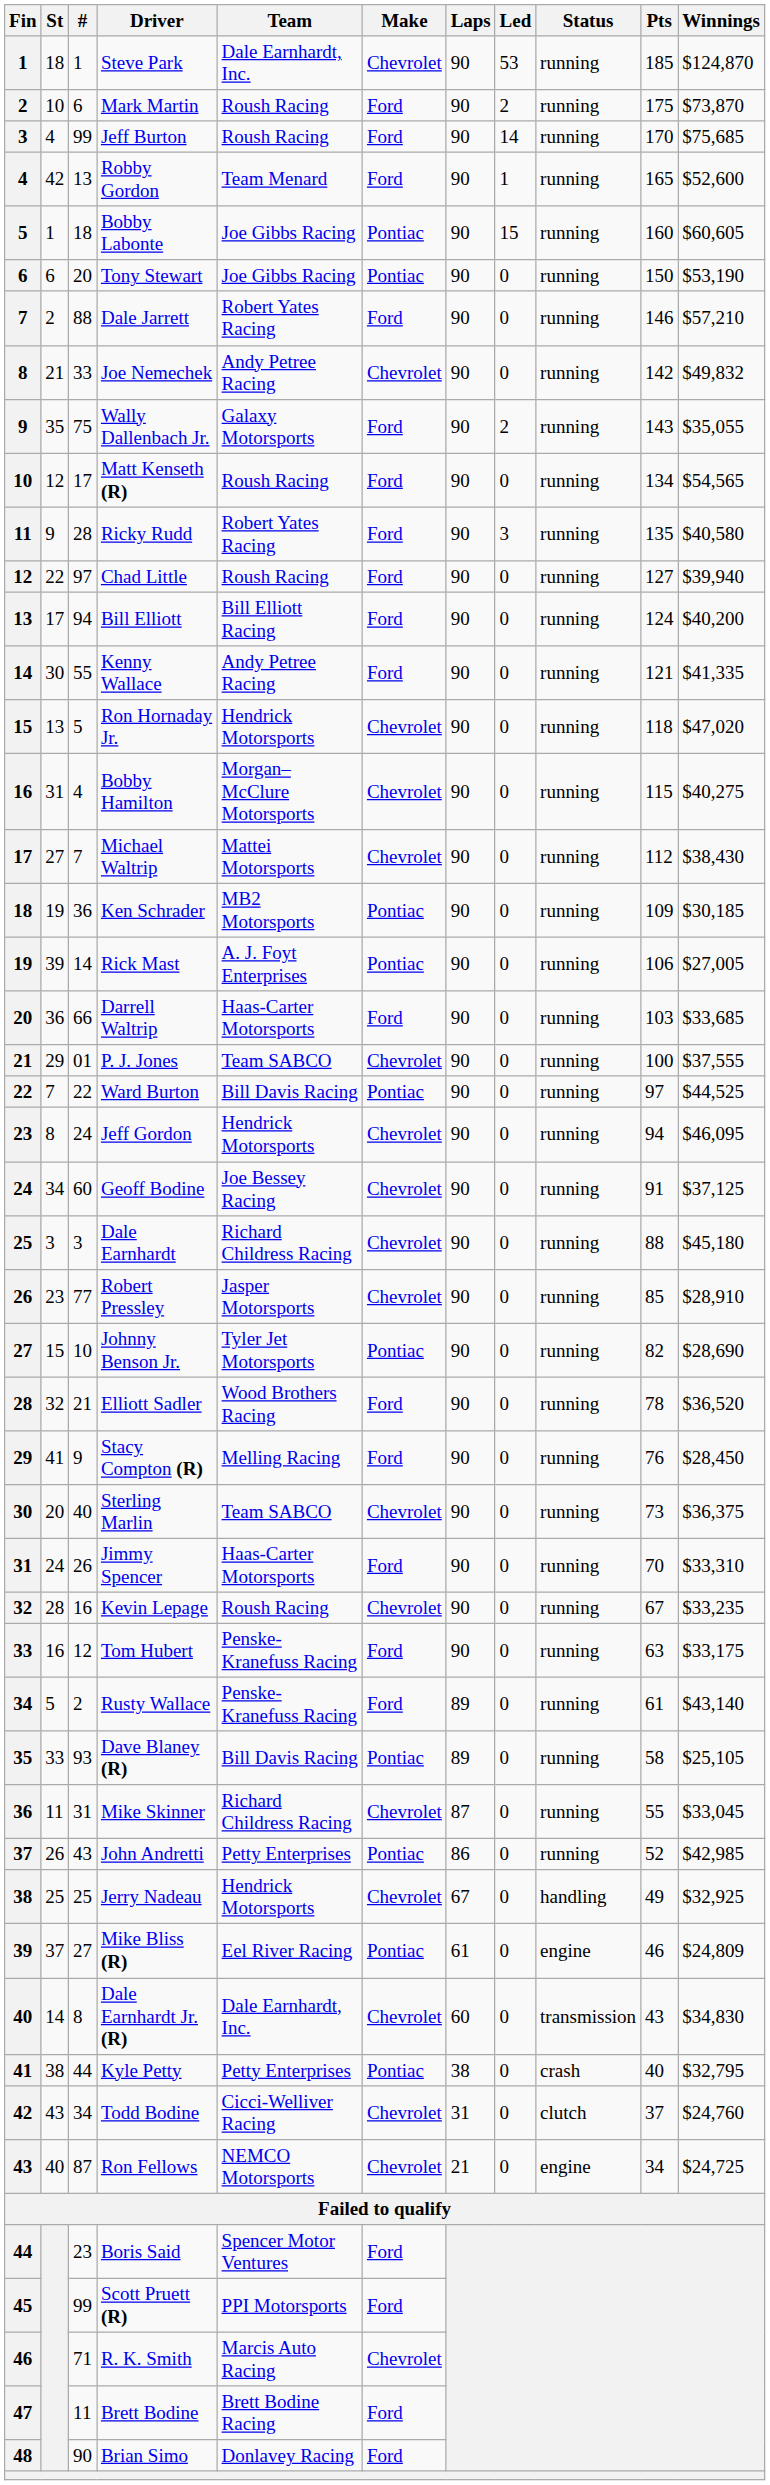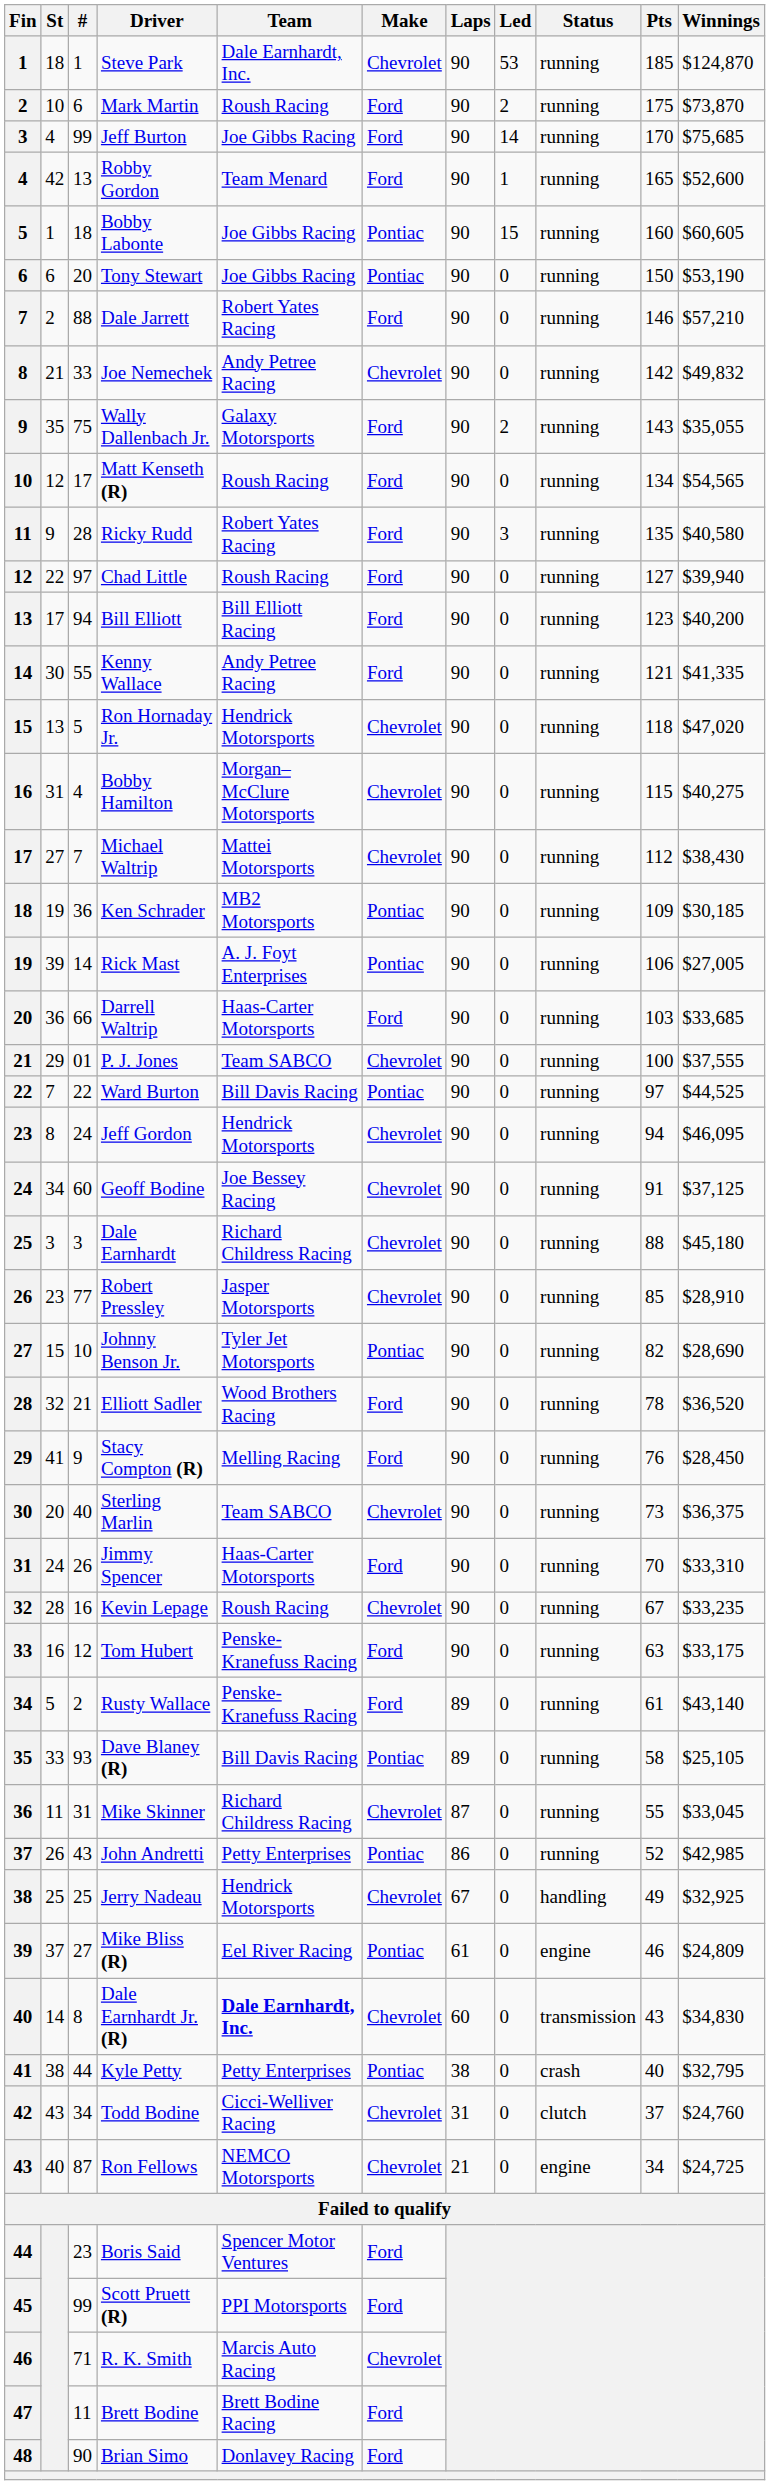Jeff Burton | Team: Roush Racing -> Joe Gibbs Racing
Bill Elliott | Pts: 124 -> 123
Dale Earnhardt Jr. (R) | Team: normal -> bold
